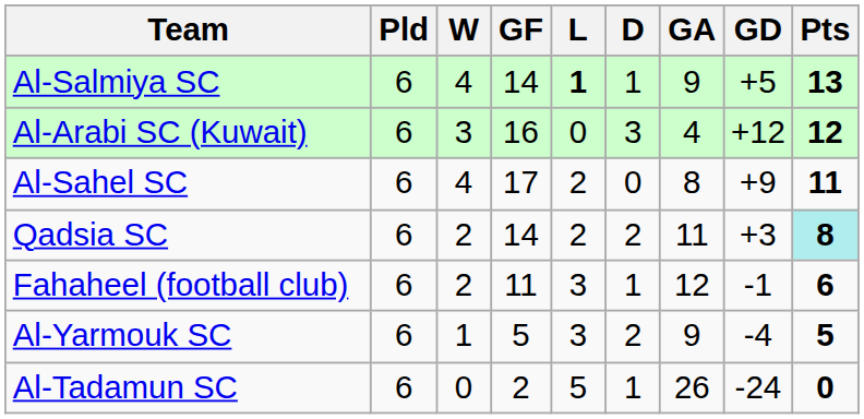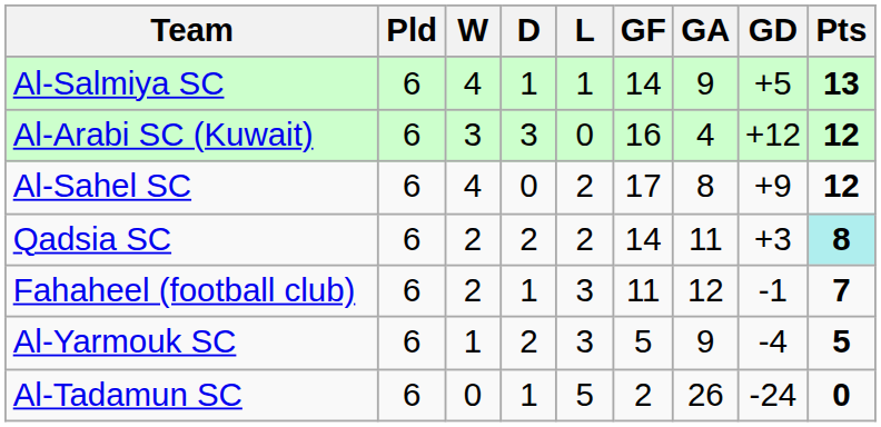columns swapped: D <-> GF
Al-Salmiya SC | L: bold -> normal
Al-Sahel SC | Pts: 11 -> 12
Fahaheel (football club) | Pts: 6 -> 7
